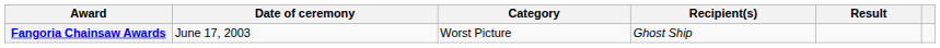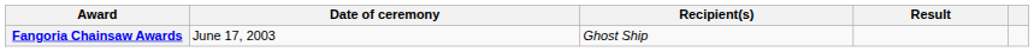- column: Category | Worst Picture
